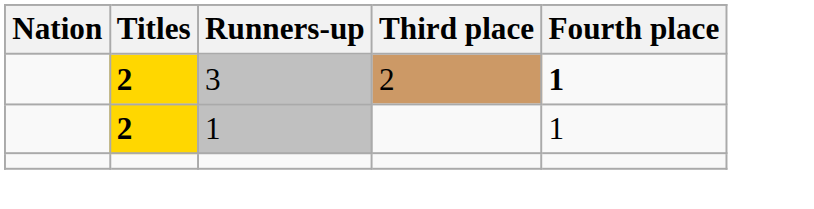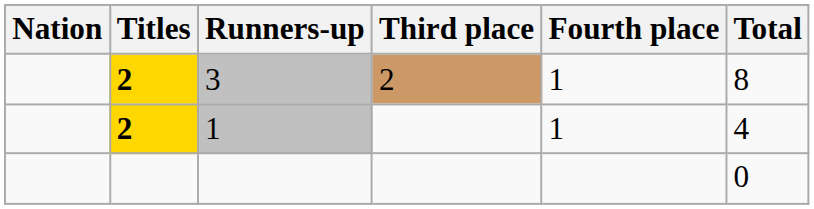+ column: Total | 8 | 4 | 0
3 | Fourth place: bold -> normal
